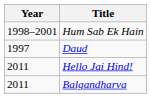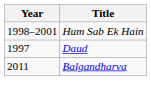- row: 2011 | Hello Jai Hind!
